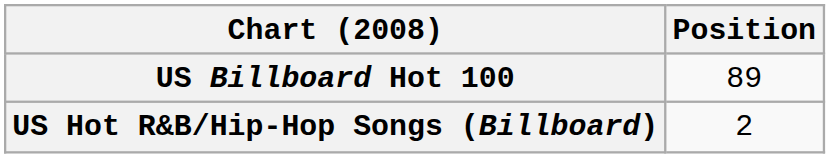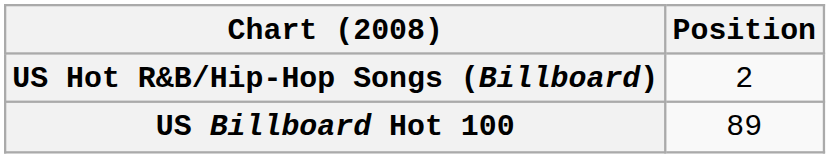rows swapped: US Billboard Hot 100 <-> US Hot R&B/Hip-Hop Songs (Billboard)
